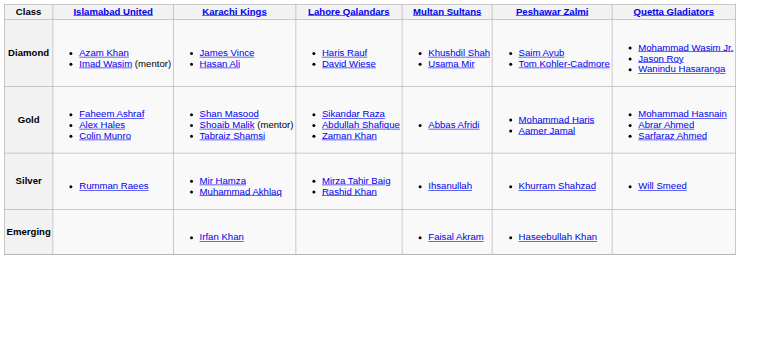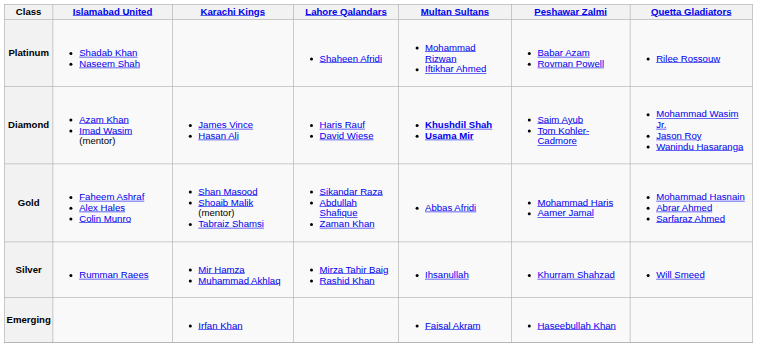+ row: Platinum | Shadab Khan Naseem Shah | Shaheen Afridi | Mohammad Rizwan Iftikhar Ahmed | Babar Azam Rovman Powell | Rilee Rossouw
Diamond | Multan Sultans: normal -> bold
